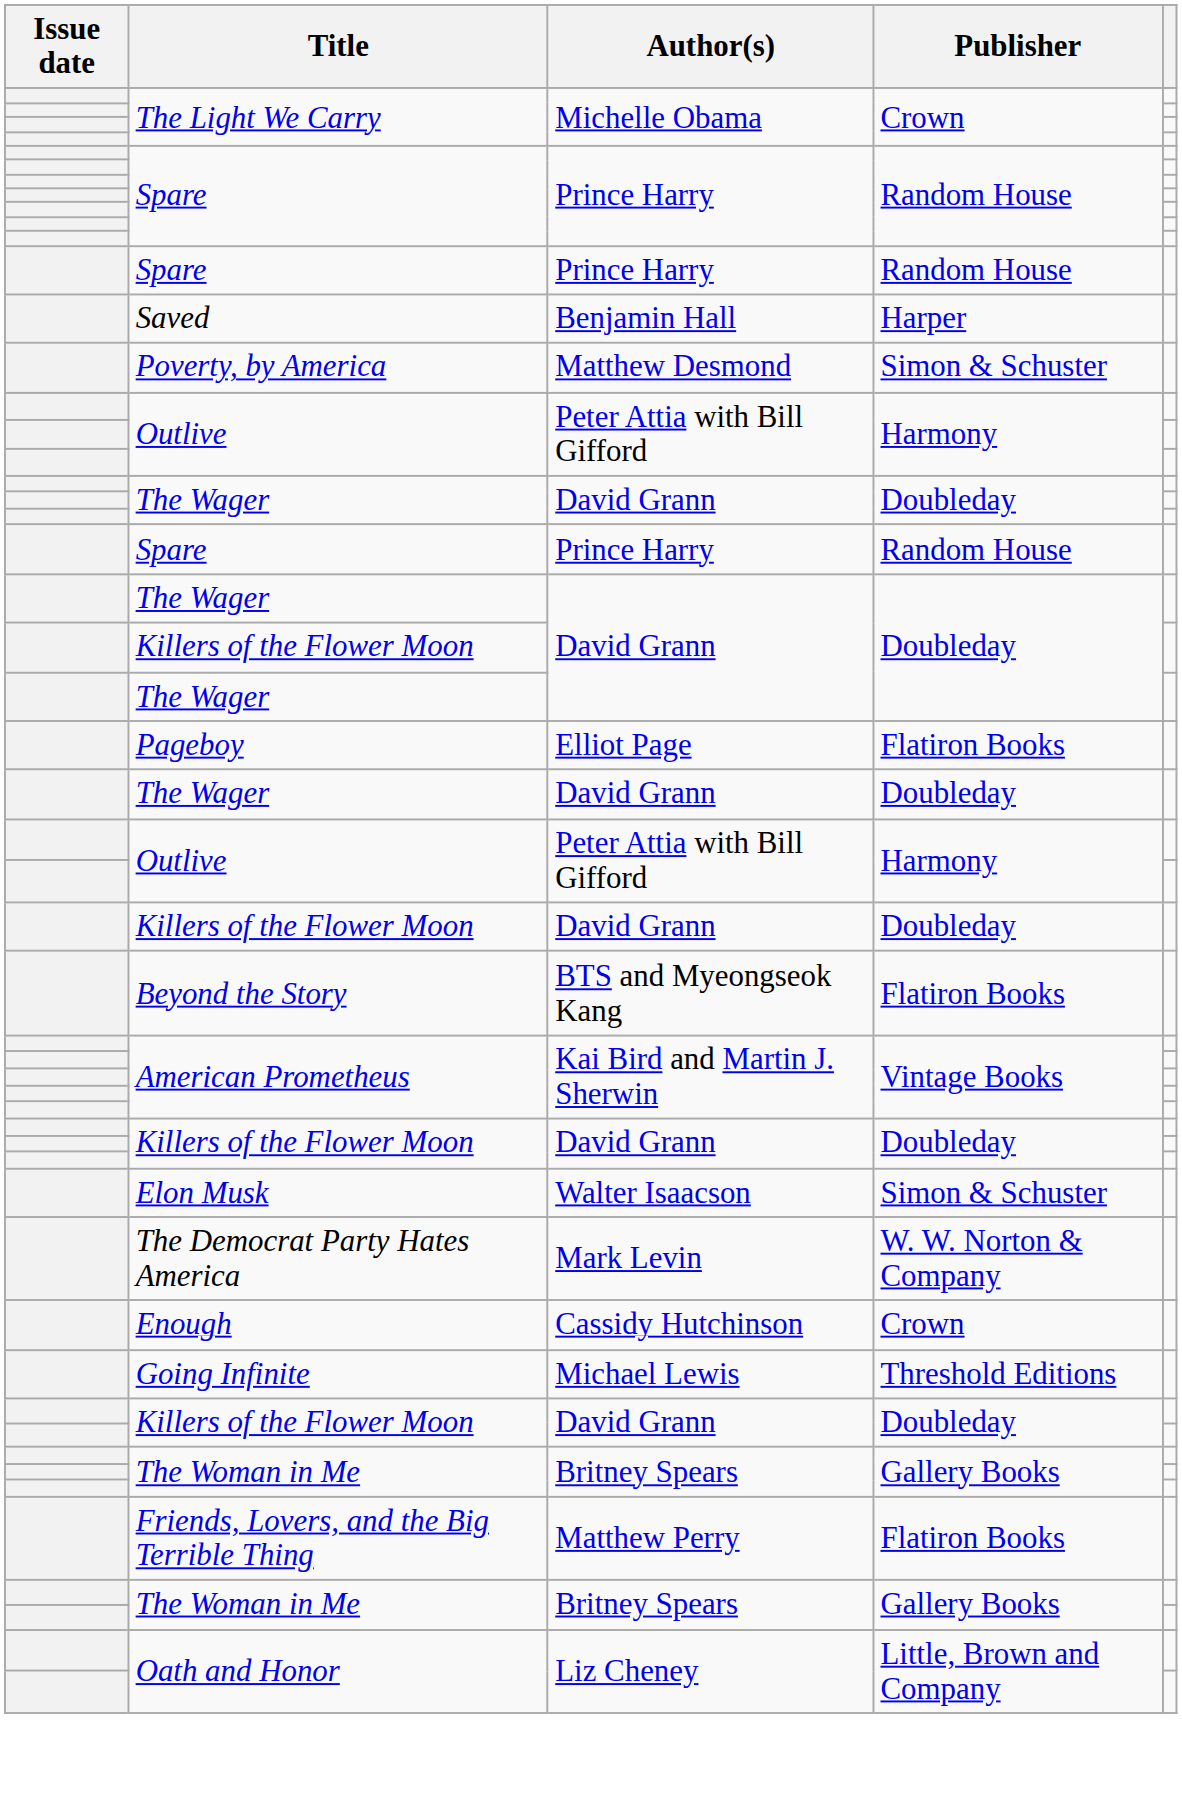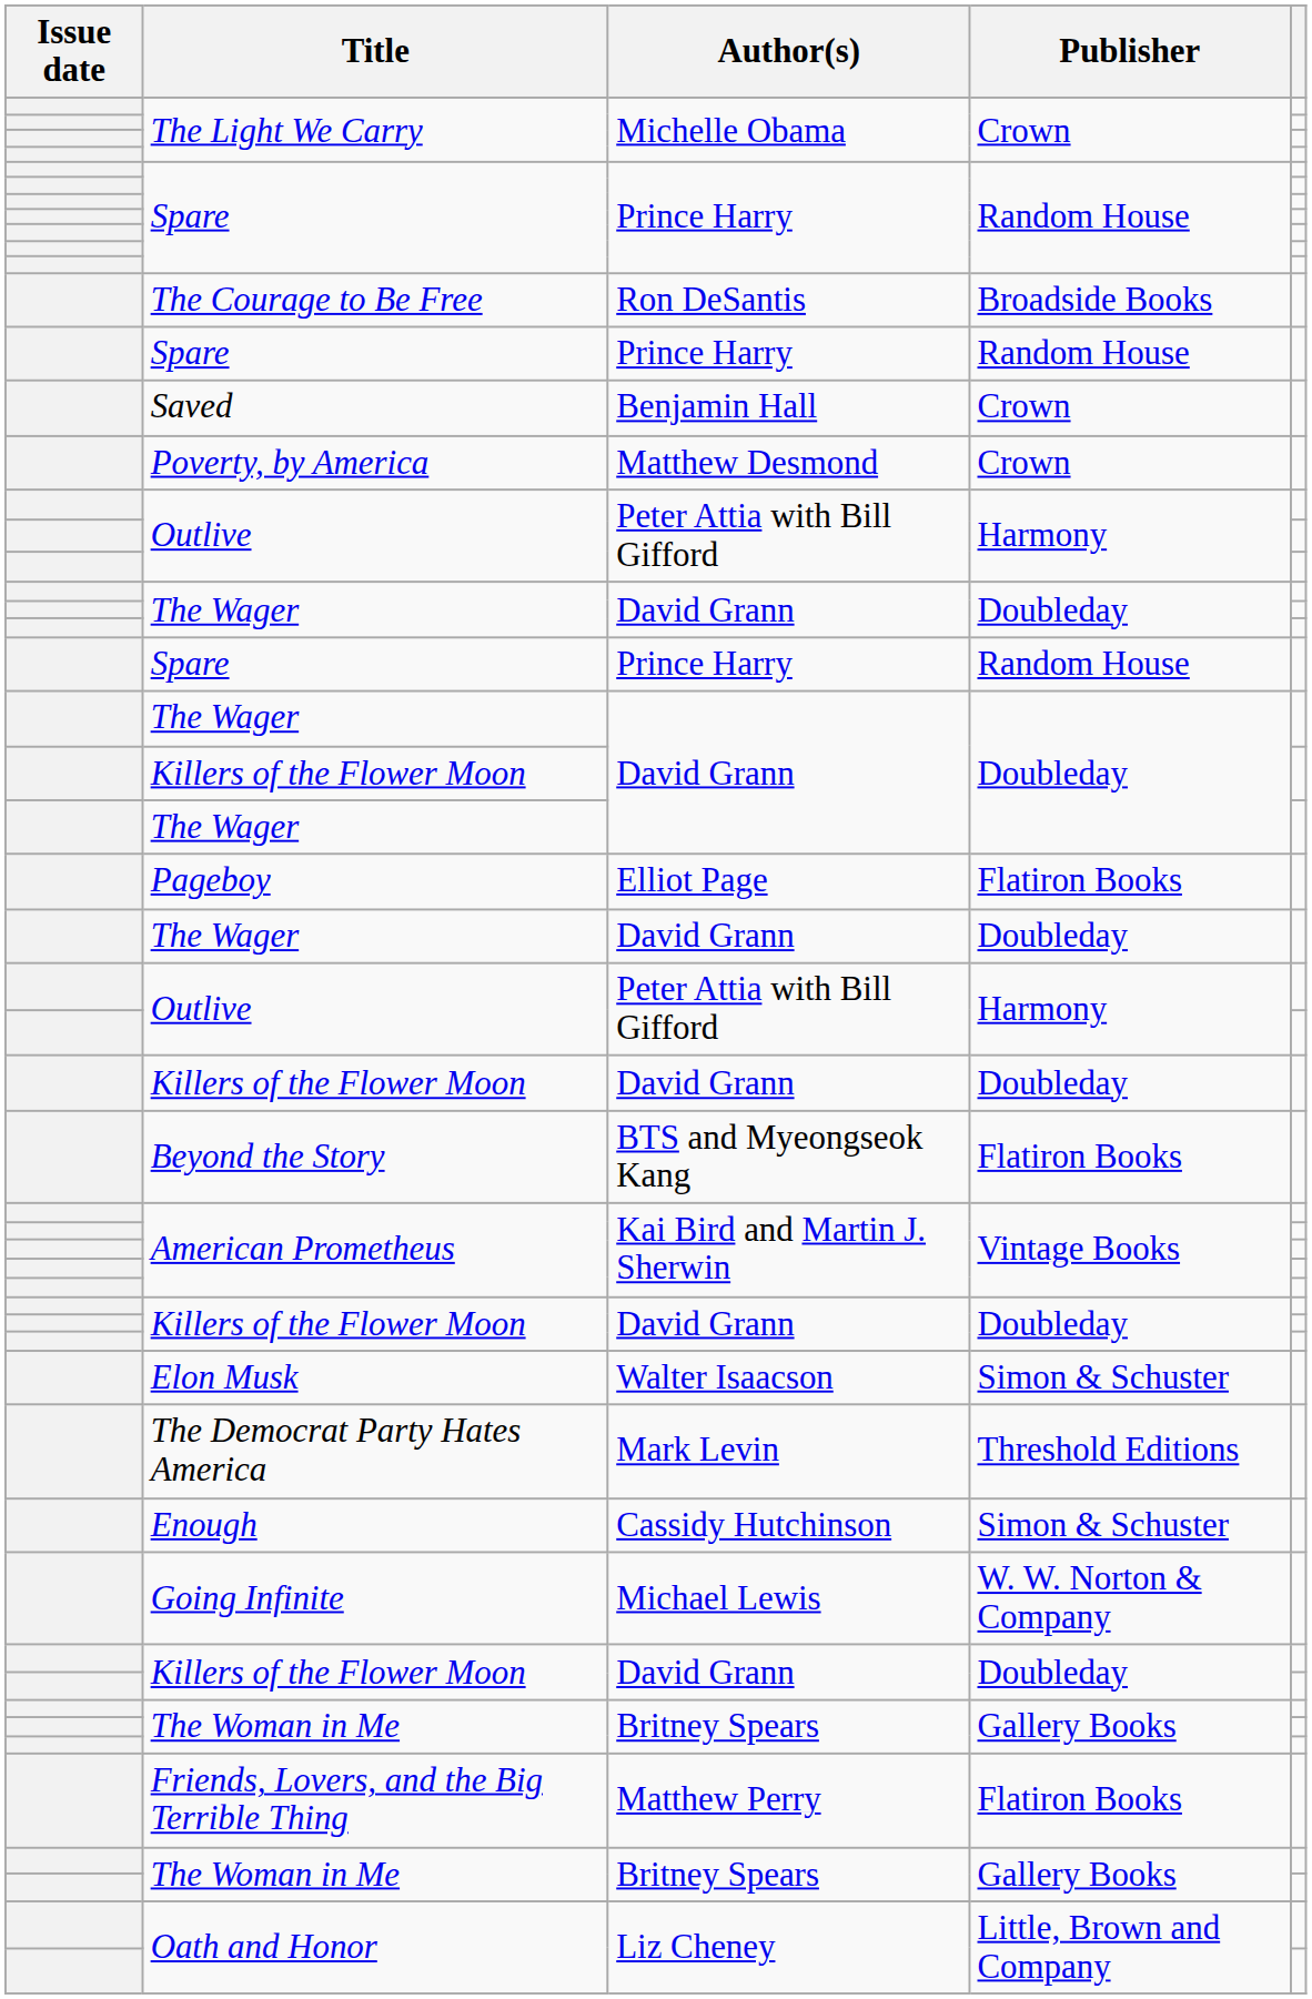+ row: The Courage to Be Free | Ron DeSantis | Broadside Books
Saved | Publisher: Harper -> Crown
Poverty, by America | Publisher: Simon & Schuster -> Crown
The Democrat Party Hates America | Publisher: W. W. Norton & Company -> Threshold Editions
Enough | Publisher: Crown -> Simon & Schuster
Going Infinite | Publisher: Threshold Editions -> W. W. Norton & Company
